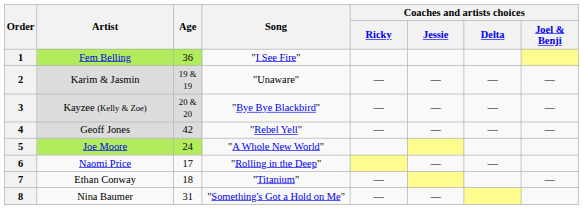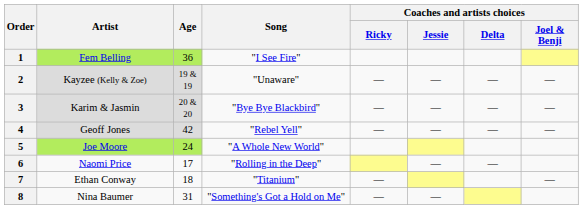2 | Artist: Karim & Jasmin -> Kayzee (Kelly & Zoe)
3 | Artist: Kayzee (Kelly & Zoe) -> Karim & Jasmin
